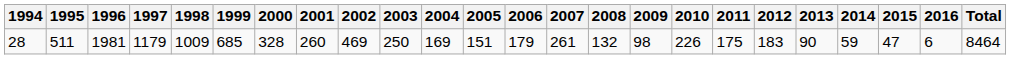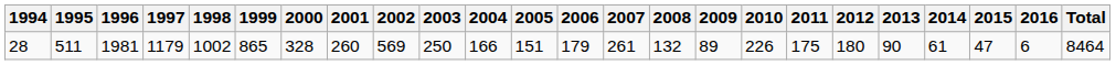28 | 1998: 1009 -> 1002
28 | 1999: 685 -> 865
28 | 2002: 469 -> 569
28 | 2004: 169 -> 166
28 | 2009: 98 -> 89
28 | 2012: 183 -> 180
28 | 2014: 59 -> 61
